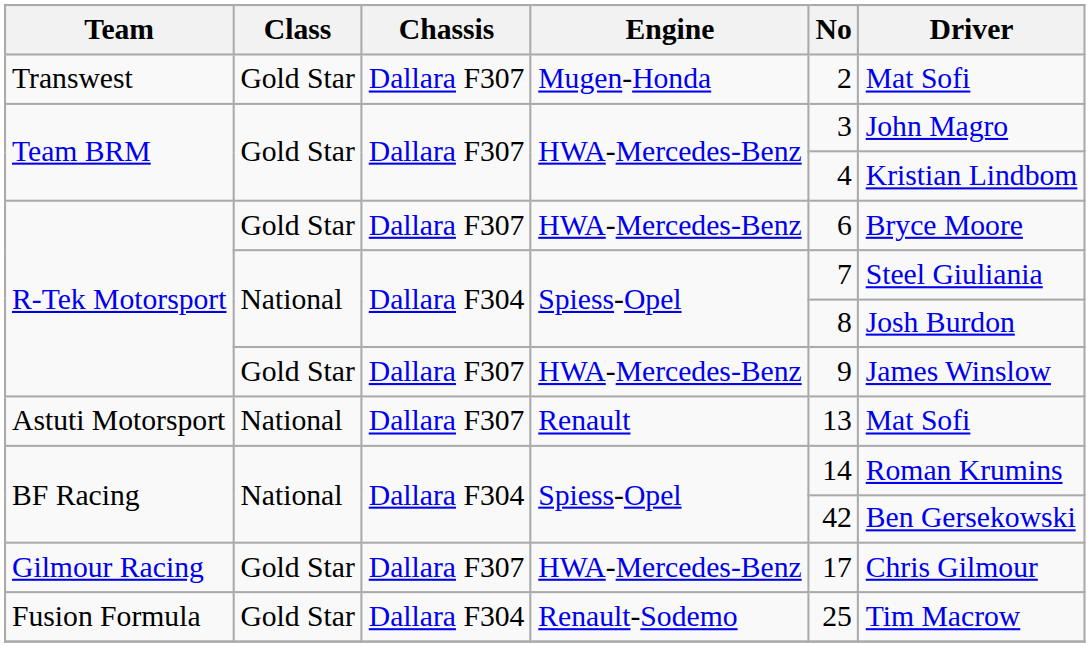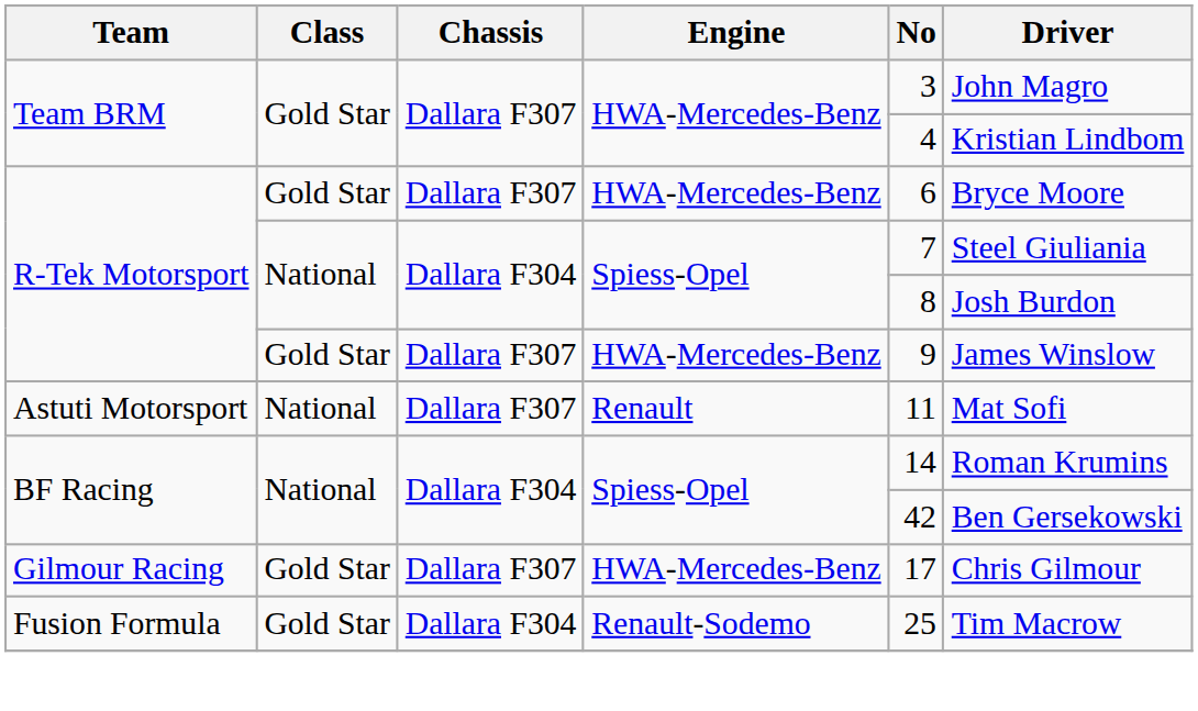- row: Transwest | Gold Star | Dallara F307 | Mugen-Honda | 2 | Mat Sofi
Astuti Motorsport | No: 13 -> 11
